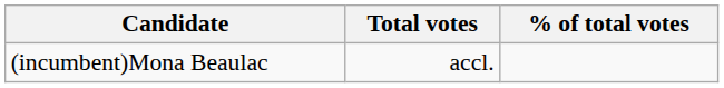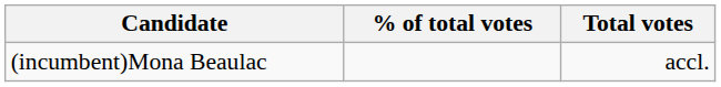columns swapped: Total votes <-> % of total votes
